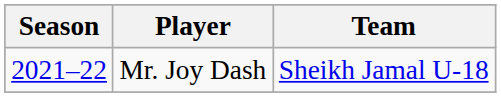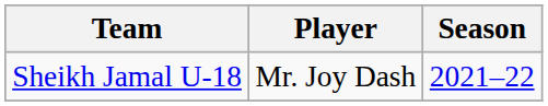columns swapped: Season <-> Team
